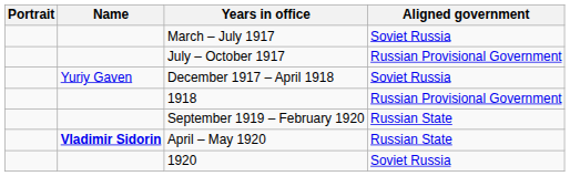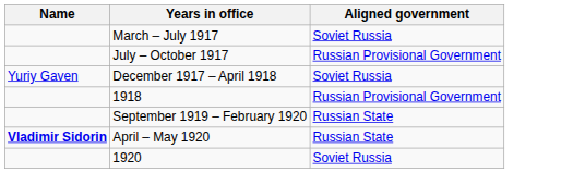- column: Portrait
